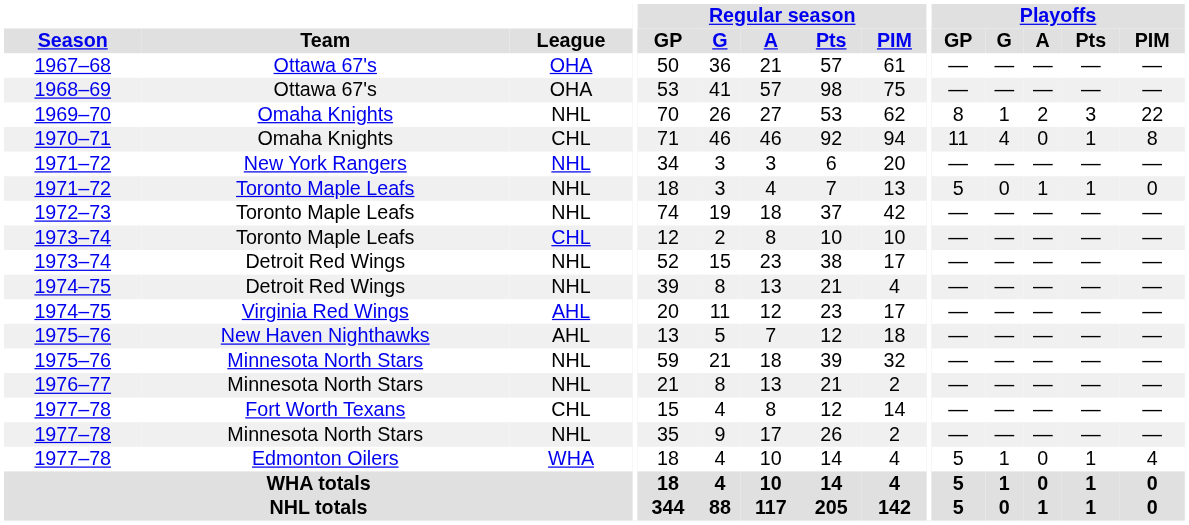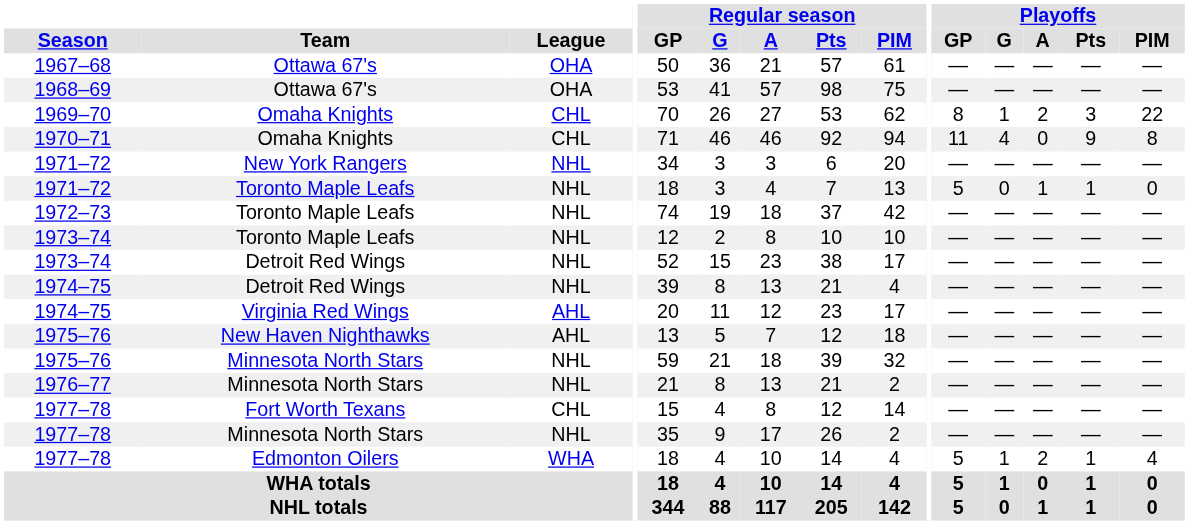1969–70 | League: NHL -> CHL
1970–71 | Playoffs / Pts: 1 -> 9
1973–74 / Toronto Maple Leafs | League: CHL -> NHL
1977–78 / Edmonton Oilers | Playoffs / A: 0 -> 2
